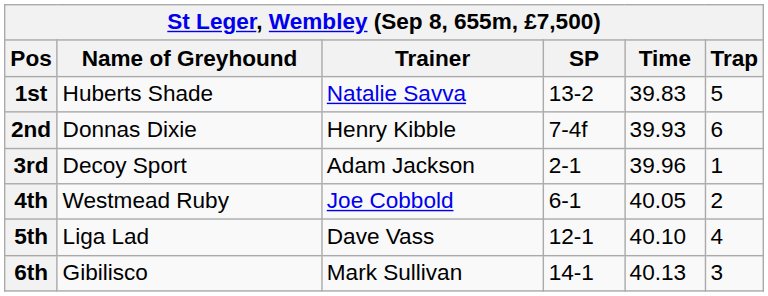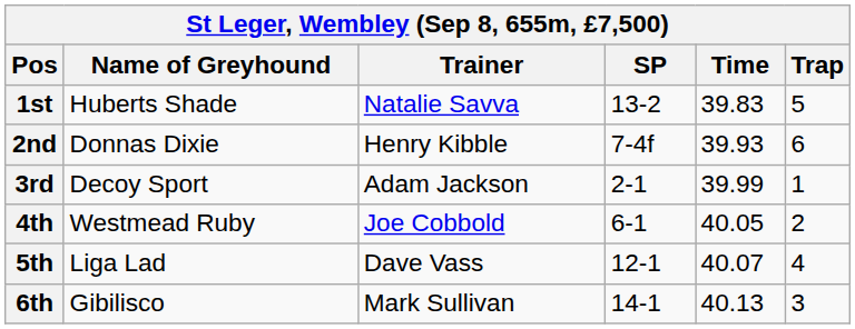3rd | Time: 39.96 -> 39.99
5th | Time: 40.10 -> 40.07
